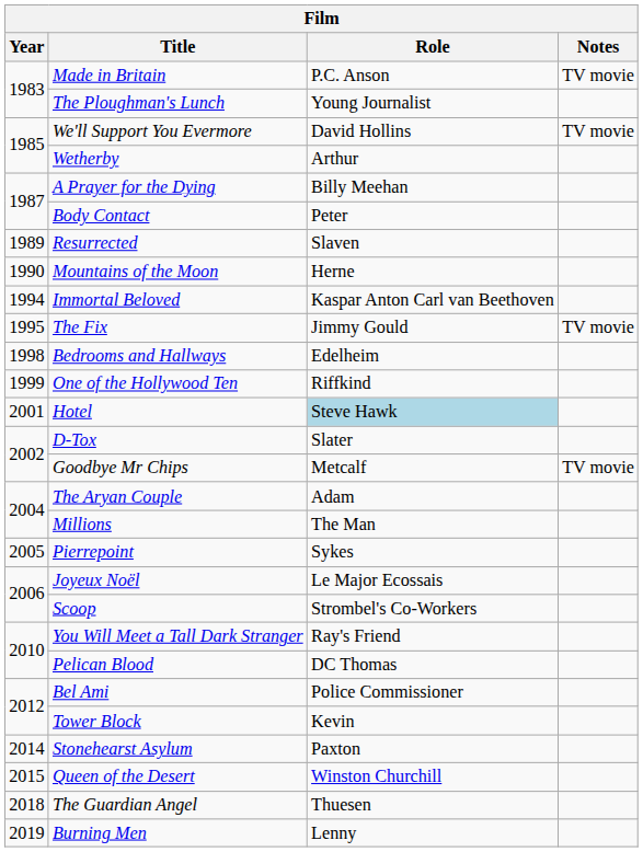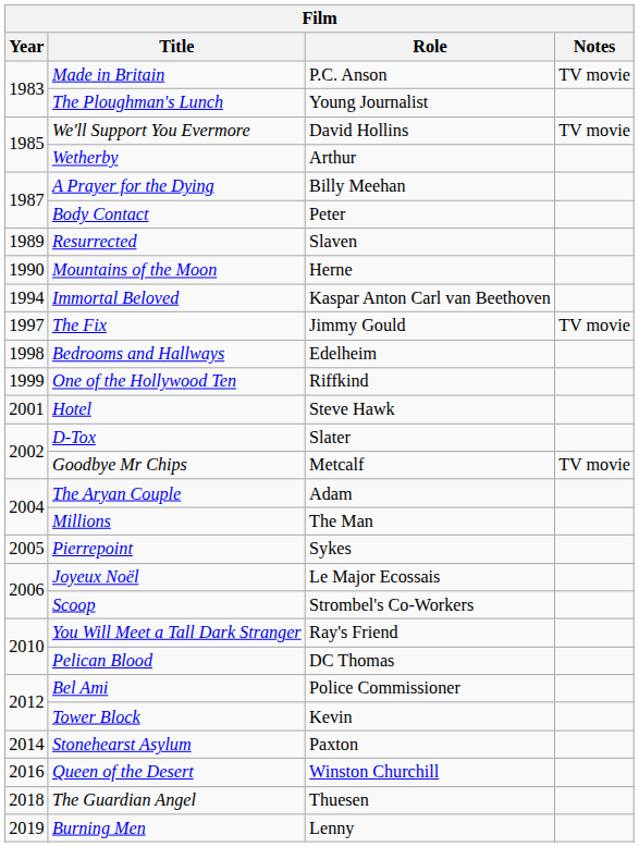The Fix | Year: 1995 -> 1997
Hotel | Role: lightblue background -> no background
Queen of the Desert | Year: 2015 -> 2016
